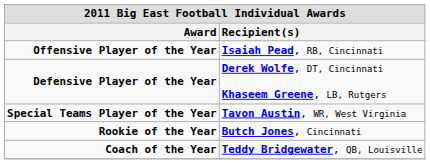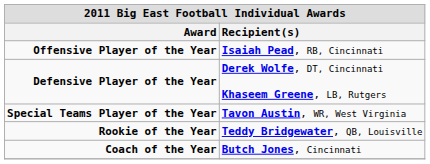Rookie of the Year | Recipient(s): Butch Jones, Cincinnati -> Teddy Bridgewater, QB, Louisville
Coach of the Year | Recipient(s): Teddy Bridgewater, QB, Louisville -> Butch Jones, Cincinnati
